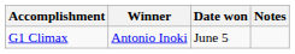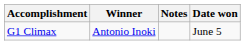columns swapped: Date won <-> Notes
